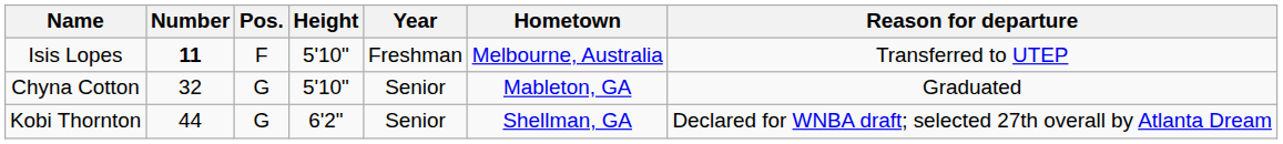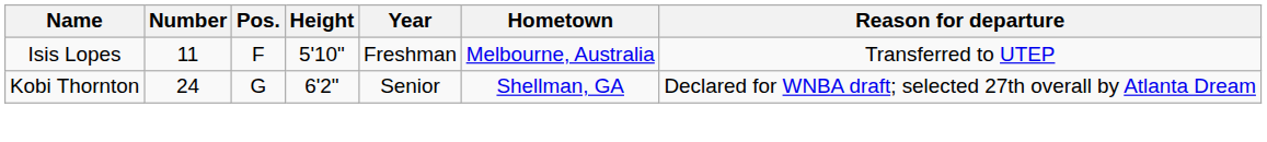Isis Lopes | Number: bold -> normal
- row: Chyna Cotton | 32 | G | 5'10" | Senior | Mableton, GA | Graduated
Kobi Thornton | Number: 44 -> 24
